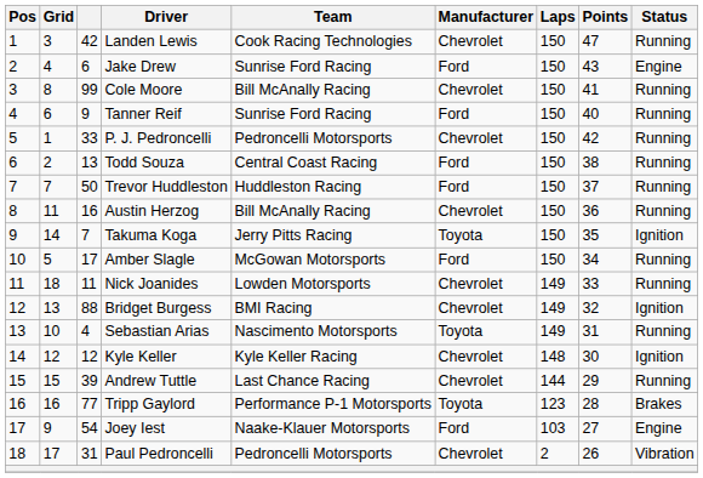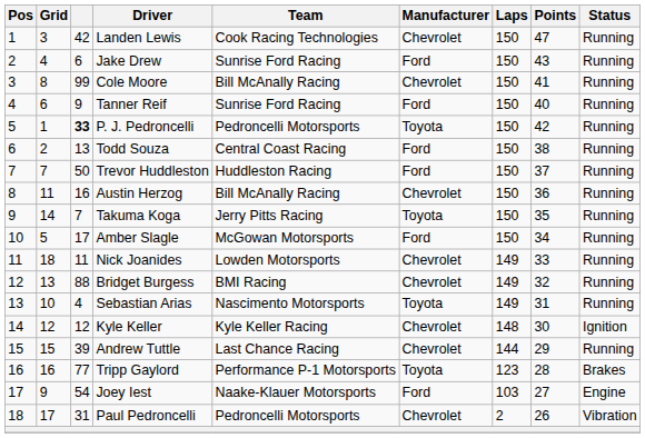Jake Drew | Status: Engine -> Running
P. J. Pedroncelli | column 3: normal -> bold
P. J. Pedroncelli | Manufacturer: Chevrolet -> Toyota
Takuma Koga | Status: Ignition -> Running
Bridget Burgess | Status: Ignition -> Running
